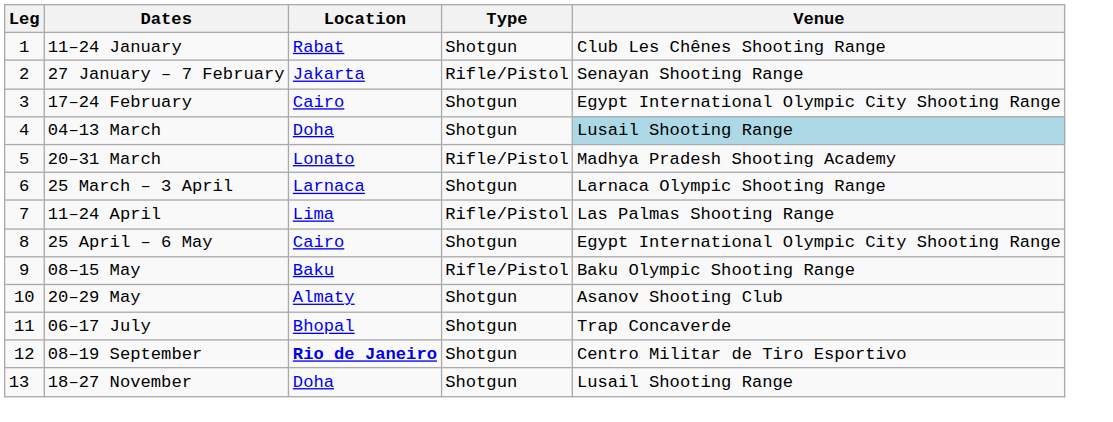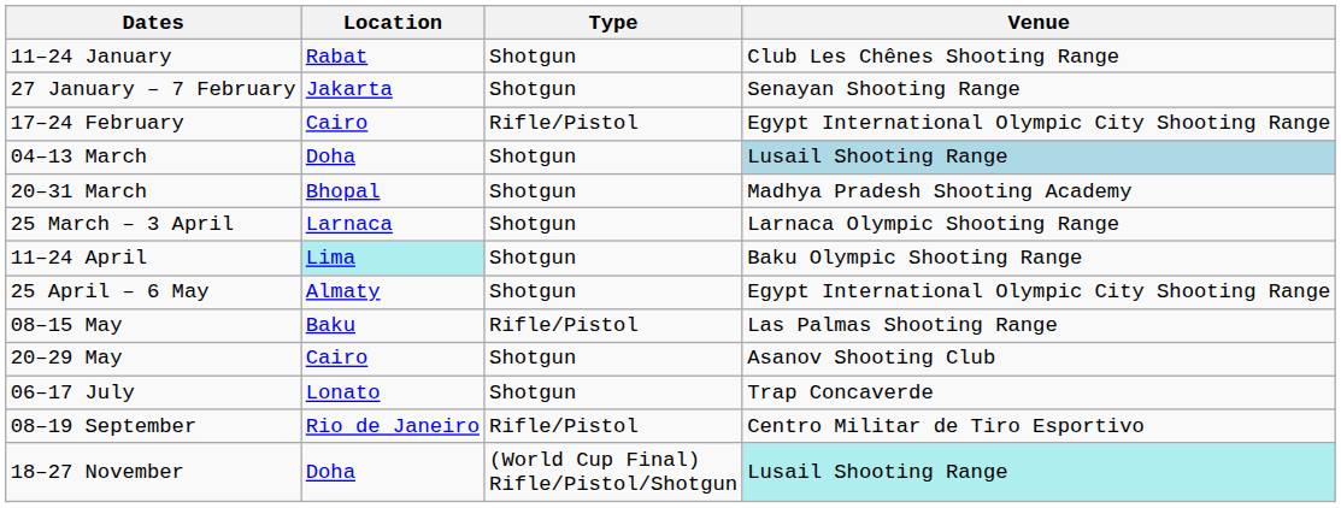- column: Leg | 1 | 2 | 3 | 4 | 5 | 6 | 7 | 8 | 9 | 10 | 11 | 12 | 13
27 January – 7 February | Type: Rifle/Pistol -> Shotgun
17–24 February | Type: Shotgun -> Rifle/Pistol
20–31 March | Location: Lonato -> Bhopal
20–31 March | Type: Rifle/Pistol -> Shotgun
11–24 April | Location: no background -> paleturquoise background
11–24 April | Type: Rifle/Pistol -> Shotgun
11–24 April | Venue: Las Palmas Shooting Range -> Baku Olympic Shooting Range
25 April – 6 May | Location: Cairo -> Almaty
08–15 May | Venue: Baku Olympic Shooting Range -> Las Palmas Shooting Range
20–29 May | Location: Almaty -> Cairo
06–17 July | Location: Bhopal -> Lonato
08–19 September | Location: bold -> normal
08–19 September | Type: Shotgun -> Rifle/Pistol
18–27 November | Type: Shotgun -> (World Cup Final) Rifle/Pistol/Shotgun
18–27 November | Venue: no background -> paleturquoise background
